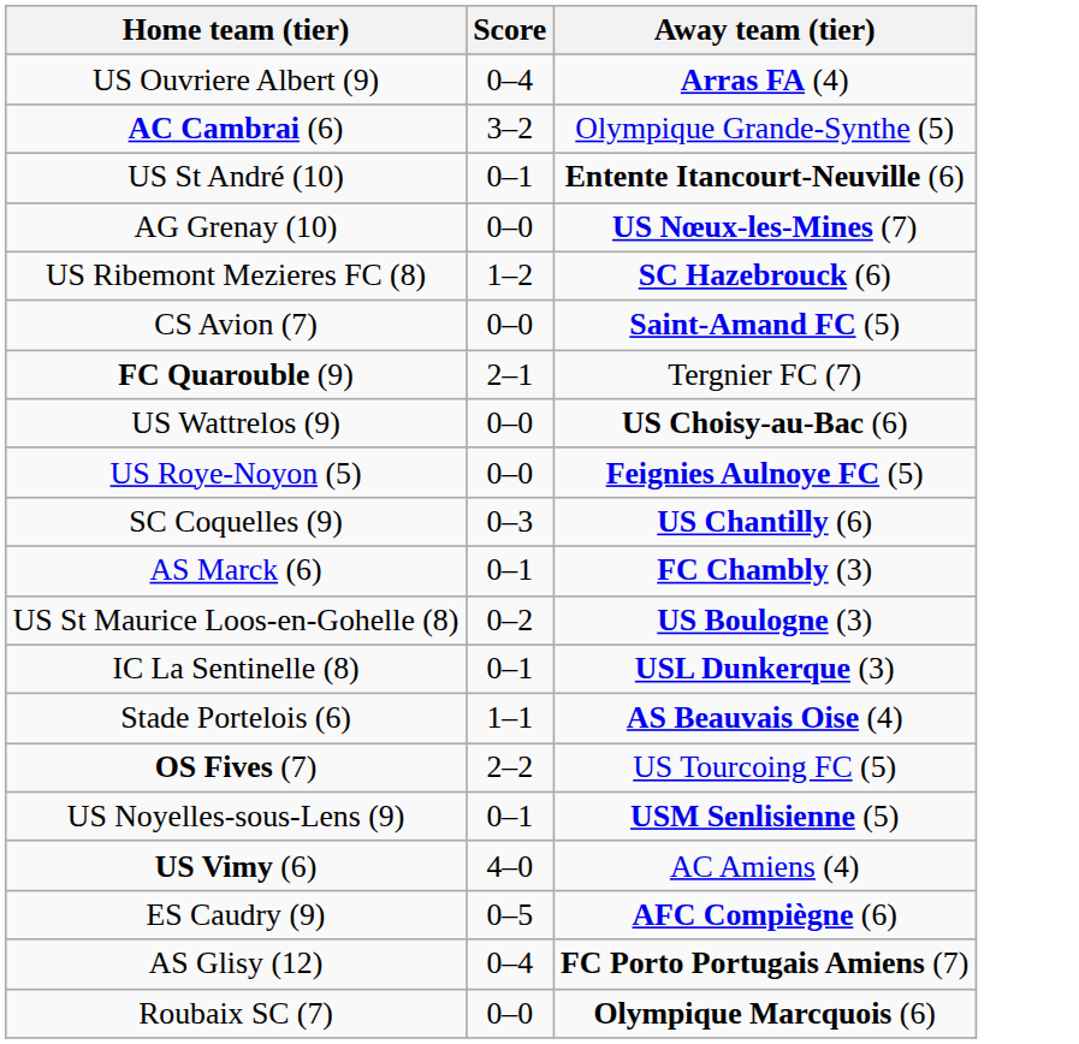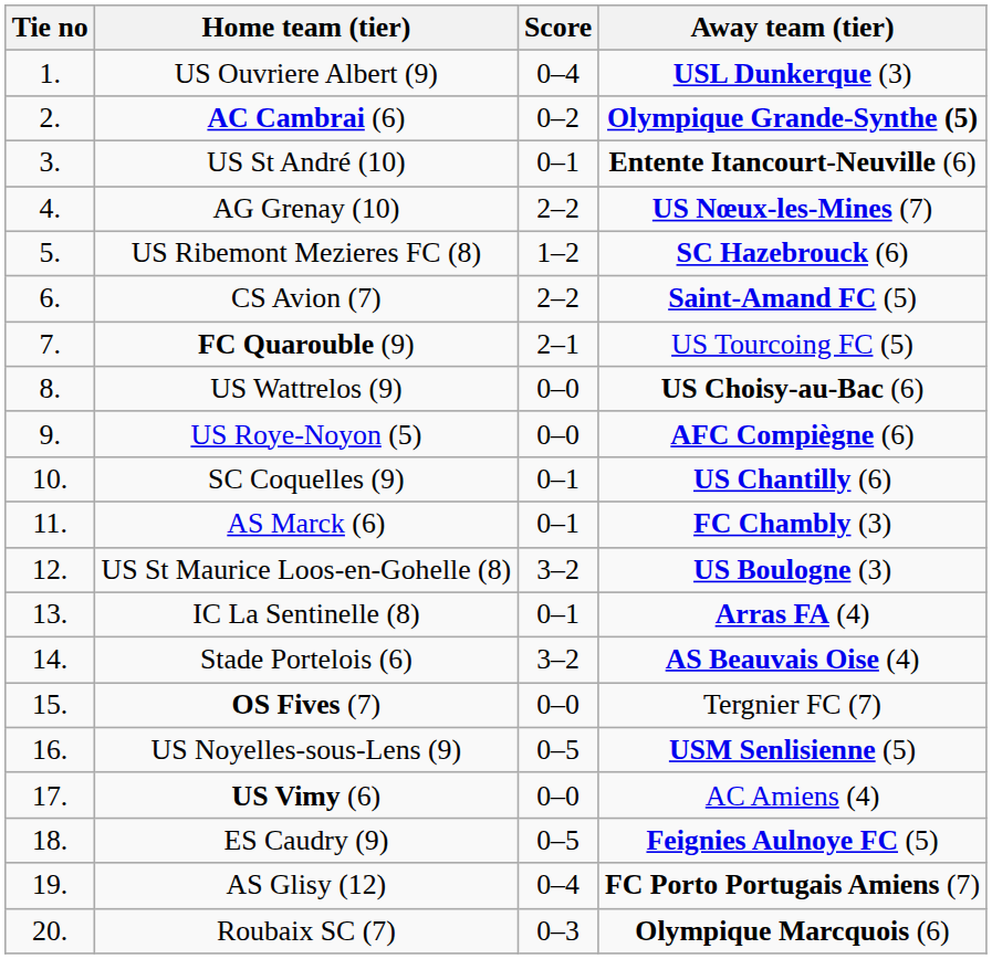+ column: Tie no | 1. | 2. | 3. | 4. | 5. | 6. | 7. | 8. | 9. | 10. | 11. | 12. | 13. | 14. | 15. | 16. | 17. | 18. | 19. | 20.
US Ouvriere Albert (9) | Away team (tier): Arras FA (4) -> USL Dunkerque (3)
AC Cambrai (6) | Score: 3–2 -> 0–2
AC Cambrai (6) | Away team (tier): normal -> bold
AG Grenay (10) | Score: 0–0 -> 2–2
CS Avion (7) | Score: 0–0 -> 2–2
FC Quarouble (9) | Away team (tier): Tergnier FC (7) -> US Tourcoing FC (5)
US Roye-Noyon (5) | Away team (tier): Feignies Aulnoye FC (5) -> AFC Compiègne (6)
SC Coquelles (9) | Score: 0–3 -> 0–1
US St Maurice Loos-en-Gohelle (8) | Score: 0–2 -> 3–2
IC La Sentinelle (8) | Away team (tier): USL Dunkerque (3) -> Arras FA (4)
Stade Portelois (6) | Score: 1–1 -> 3–2
OS Fives (7) | Score: 2–2 -> 0–0
OS Fives (7) | Away team (tier): US Tourcoing FC (5) -> Tergnier FC (7)
US Noyelles-sous-Lens (9) | Score: 0–1 -> 0–5
US Vimy (6) | Score: 4–0 -> 0–0
ES Caudry (9) | Away team (tier): AFC Compiègne (6) -> Feignies Aulnoye FC (5)
Roubaix SC (7) | Score: 0–0 -> 0–3
